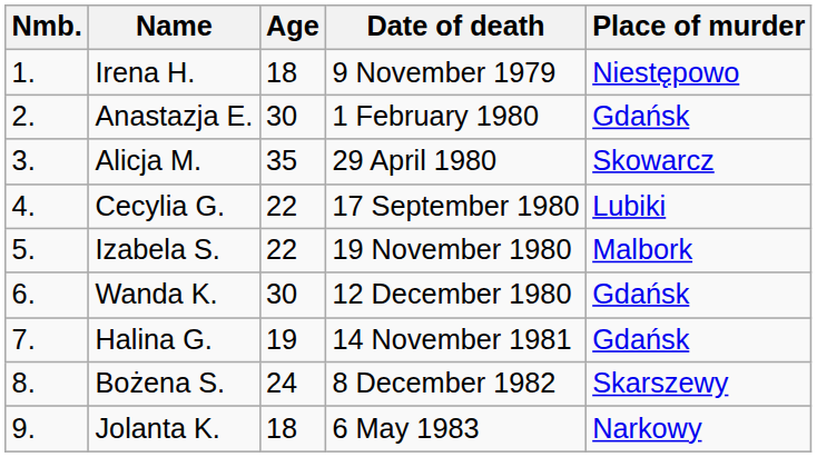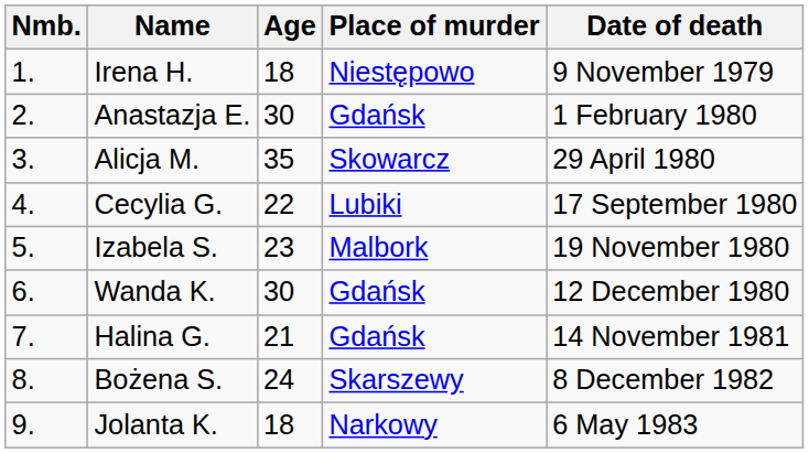columns swapped: Date of death <-> Place of murder
Izabela S. | Age: 22 -> 23
Halina G. | Age: 19 -> 21
